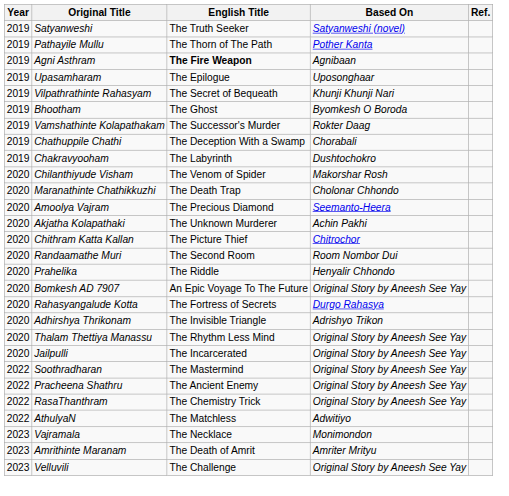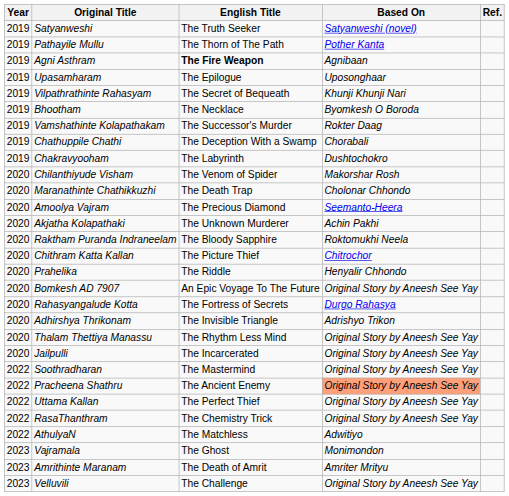Bhootham | English Title: The Ghost -> The Necklace
+ row: 2020 | Raktham Puranda Indraneelam | The Bloody Sapphire | Roktomukhi Neela
- row: 2020 | Randaamathe Muri | The Second Room | Room Nombor Dui
Pracheena Shathru | Based On: no background -> lightsalmon background
+ row: 2022 | Uttama Kallan | The Perfect Thief | Original Story by Aneesh See Yay
Vajramala | English Title: The Necklace -> The Ghost
